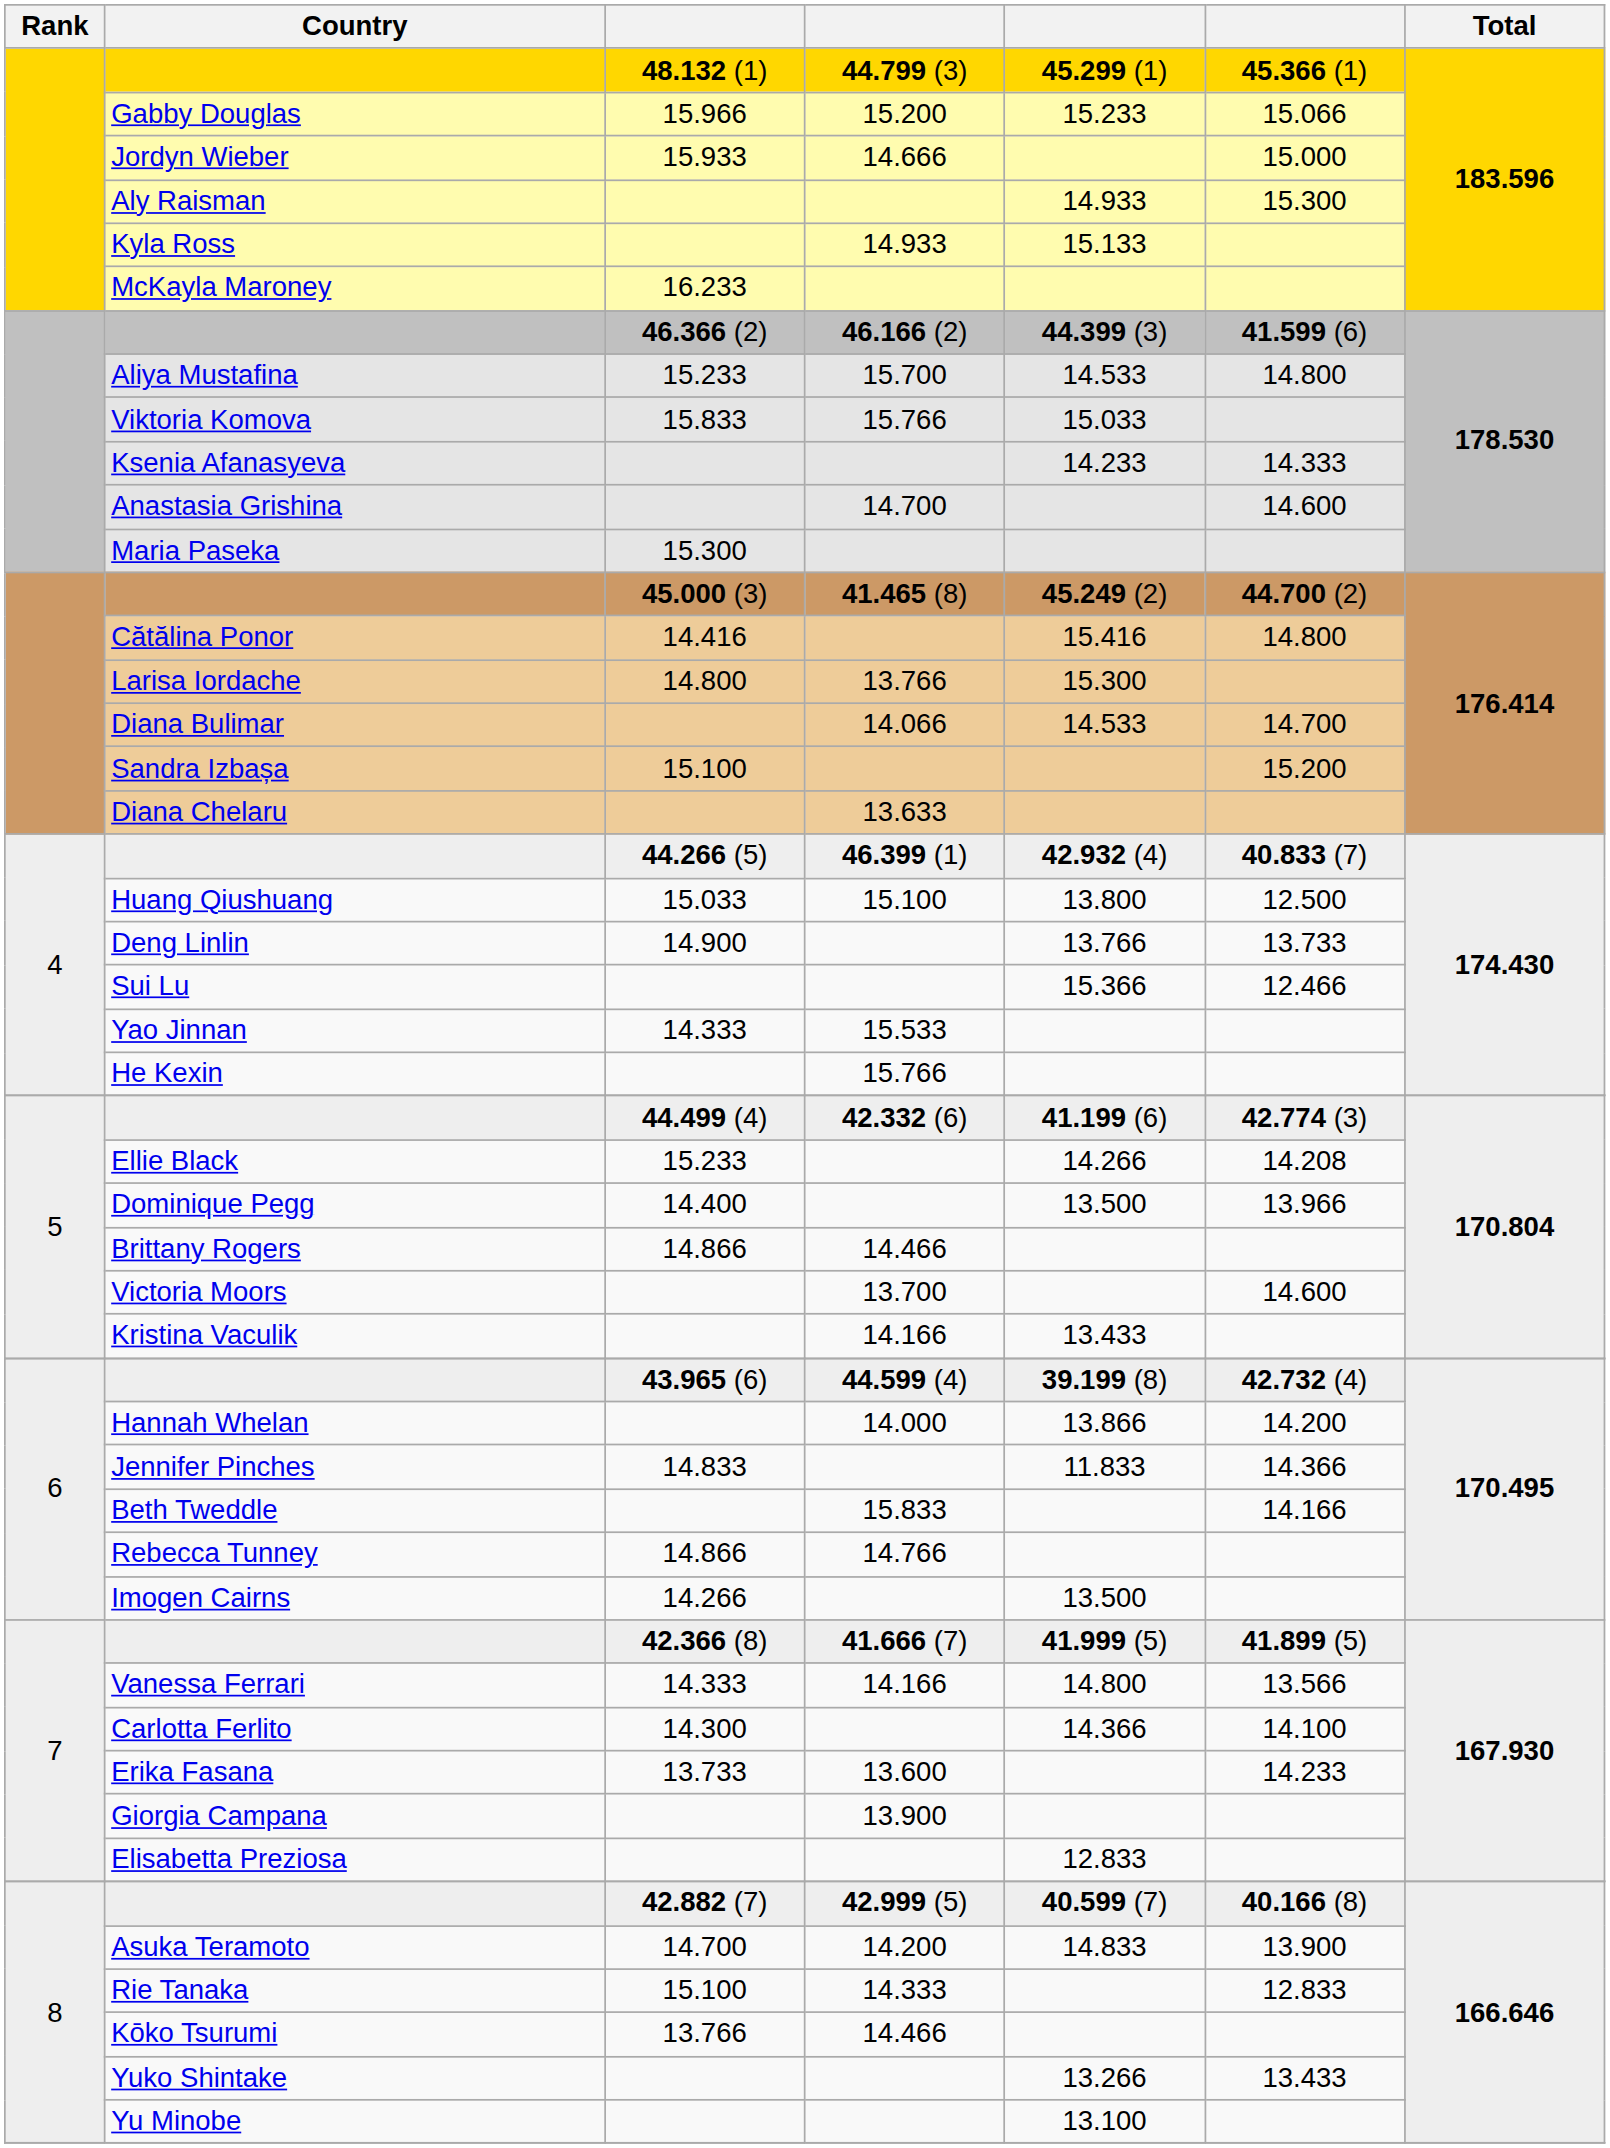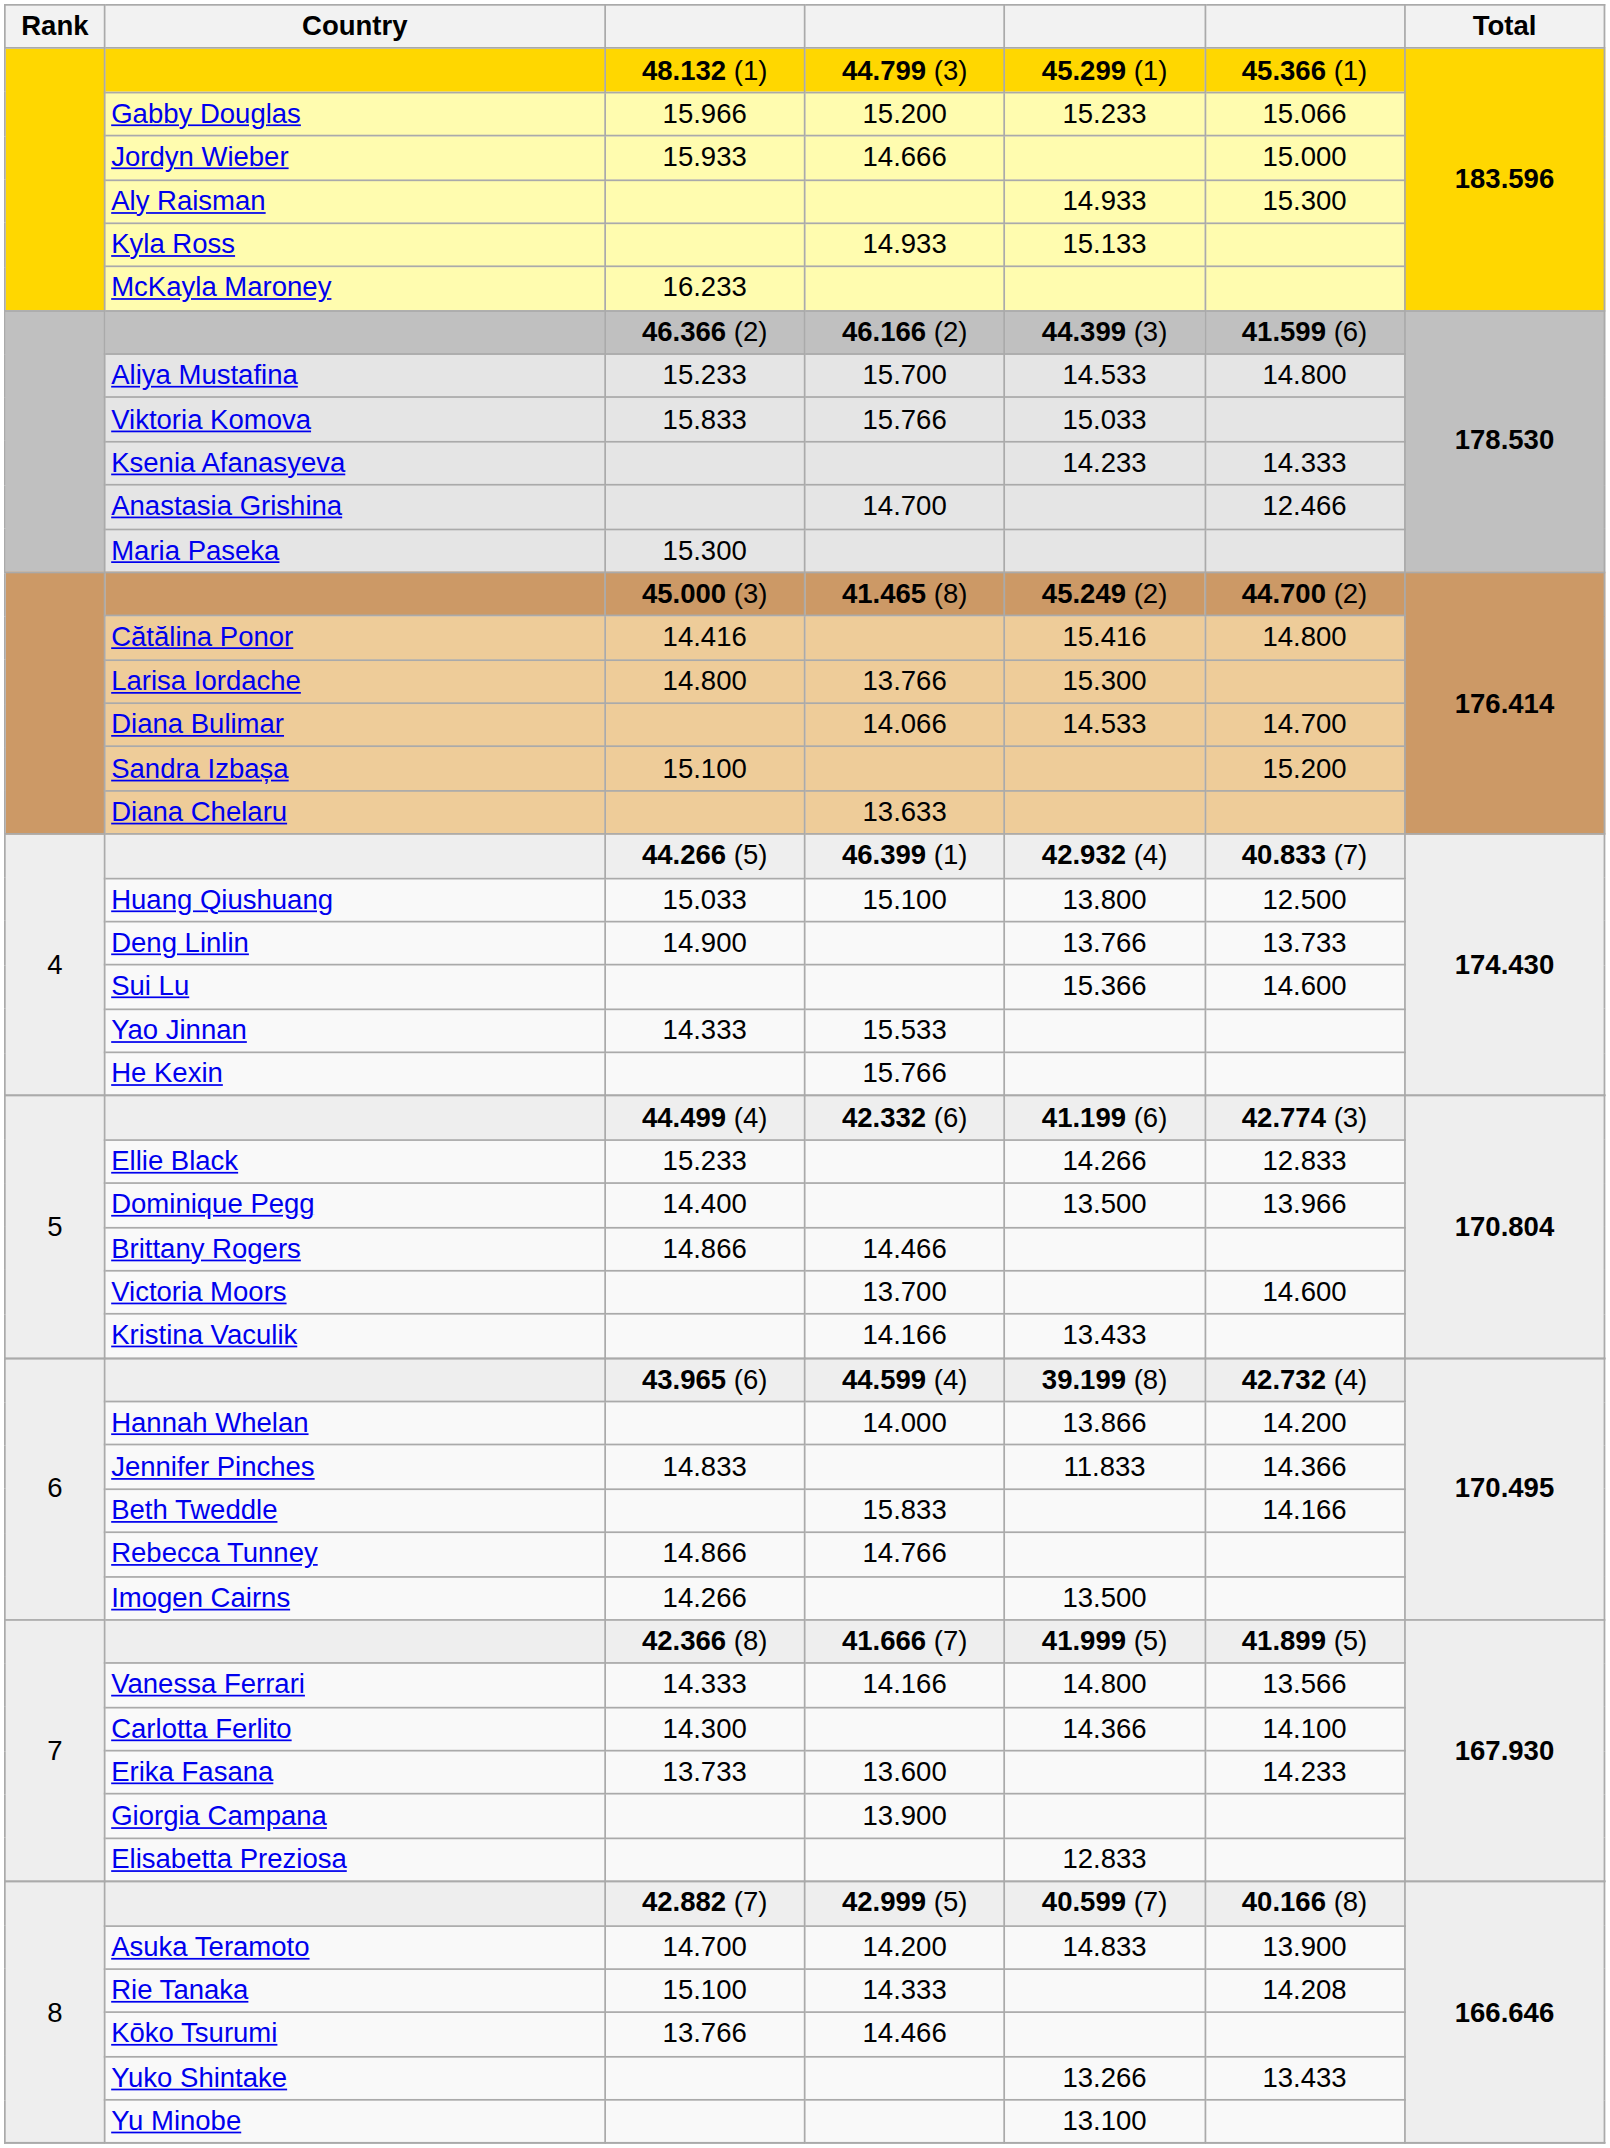Anastasia Grishina | column 6: 14.600 -> 12.466
Sui Lu | column 6: 12.466 -> 14.600
Ellie Black | column 6: 14.208 -> 12.833
Rie Tanaka | column 6: 12.833 -> 14.208
